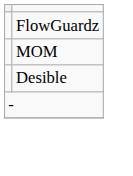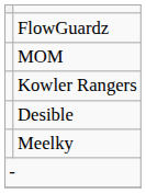+ row: Kowler Rangers
+ row: Meelky
